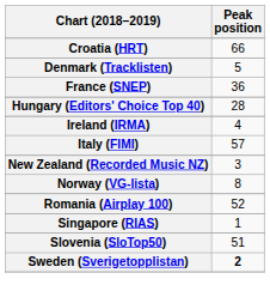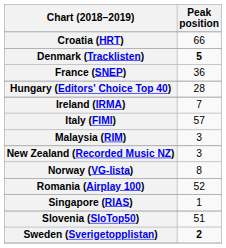Denmark (Tracklisten) | Peak position: normal -> bold
Ireland (IRMA) | Peak position: 4 -> 7
+ row: Malaysia (RIM) | 3
